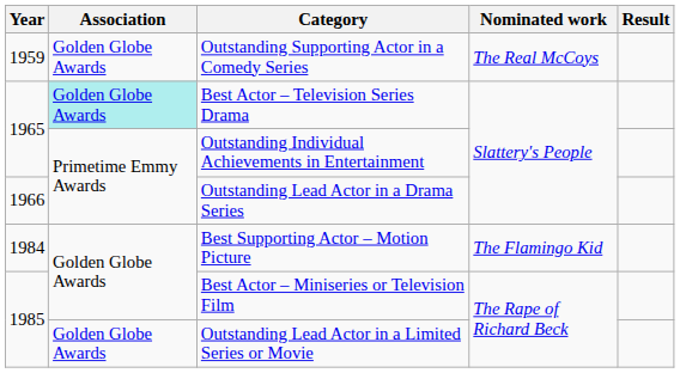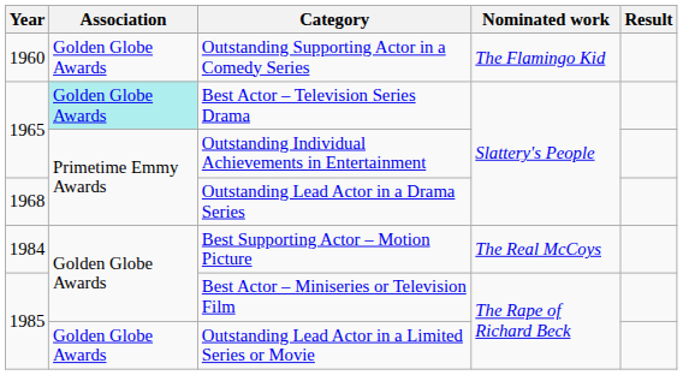Outstanding Supporting Actor in a Comedy Series | Year: 1959 -> 1960
Outstanding Supporting Actor in a Comedy Series | Nominated work: The Real McCoys -> The Flamingo Kid
Outstanding Lead Actor in a Drama Series | Year: 1966 -> 1968
Best Supporting Actor – Motion Picture | Nominated work: The Flamingo Kid -> The Real McCoys
